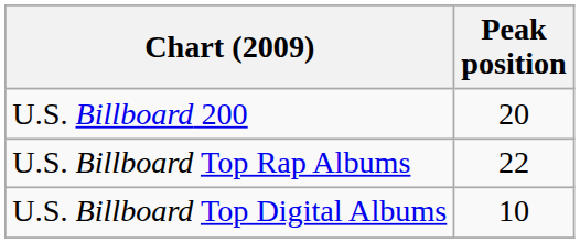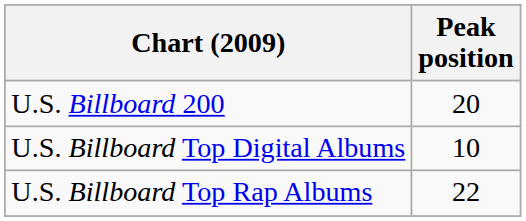rows swapped: U.S. Billboard Top Digital Albums <-> U.S. Billboard Top Rap Albums
